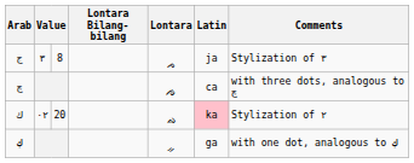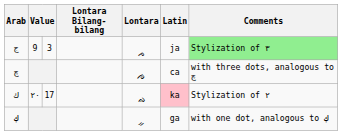ج | column 2: ٣ -> 9
ج | column 3: 8 -> 3
ج | Comments: no background -> lightgreen background
ك | column 2: ٠٢ -> ٢٠
ك | column 3: 20 -> 17
